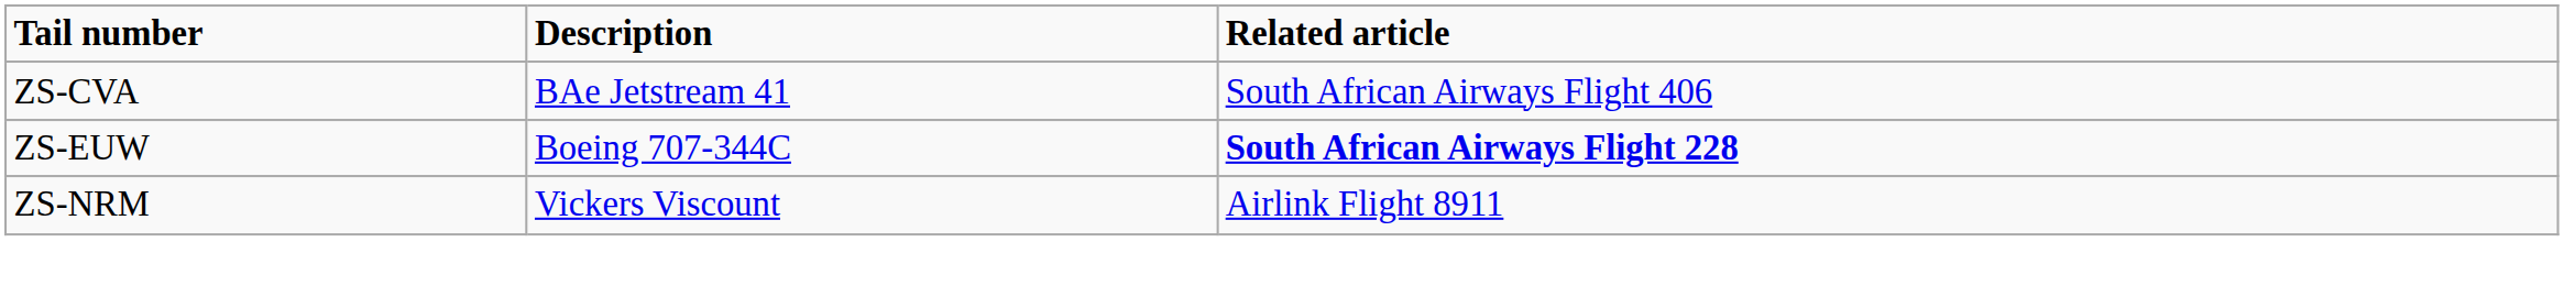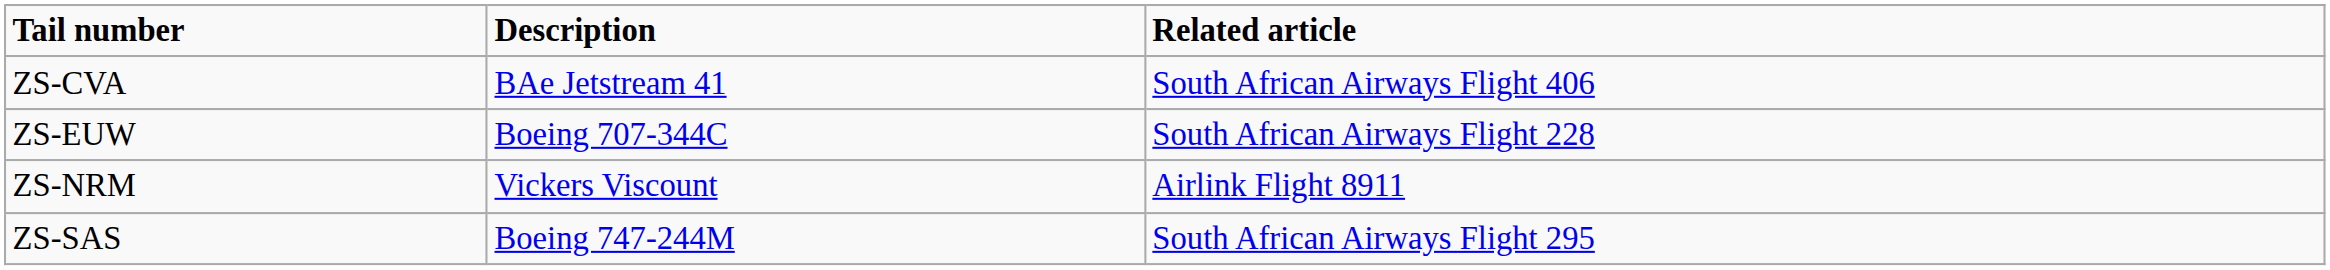ZS-EUW | Related article: bold -> normal
+ row: ZS-SAS | Boeing 747-244M | South African Airways Flight 295
